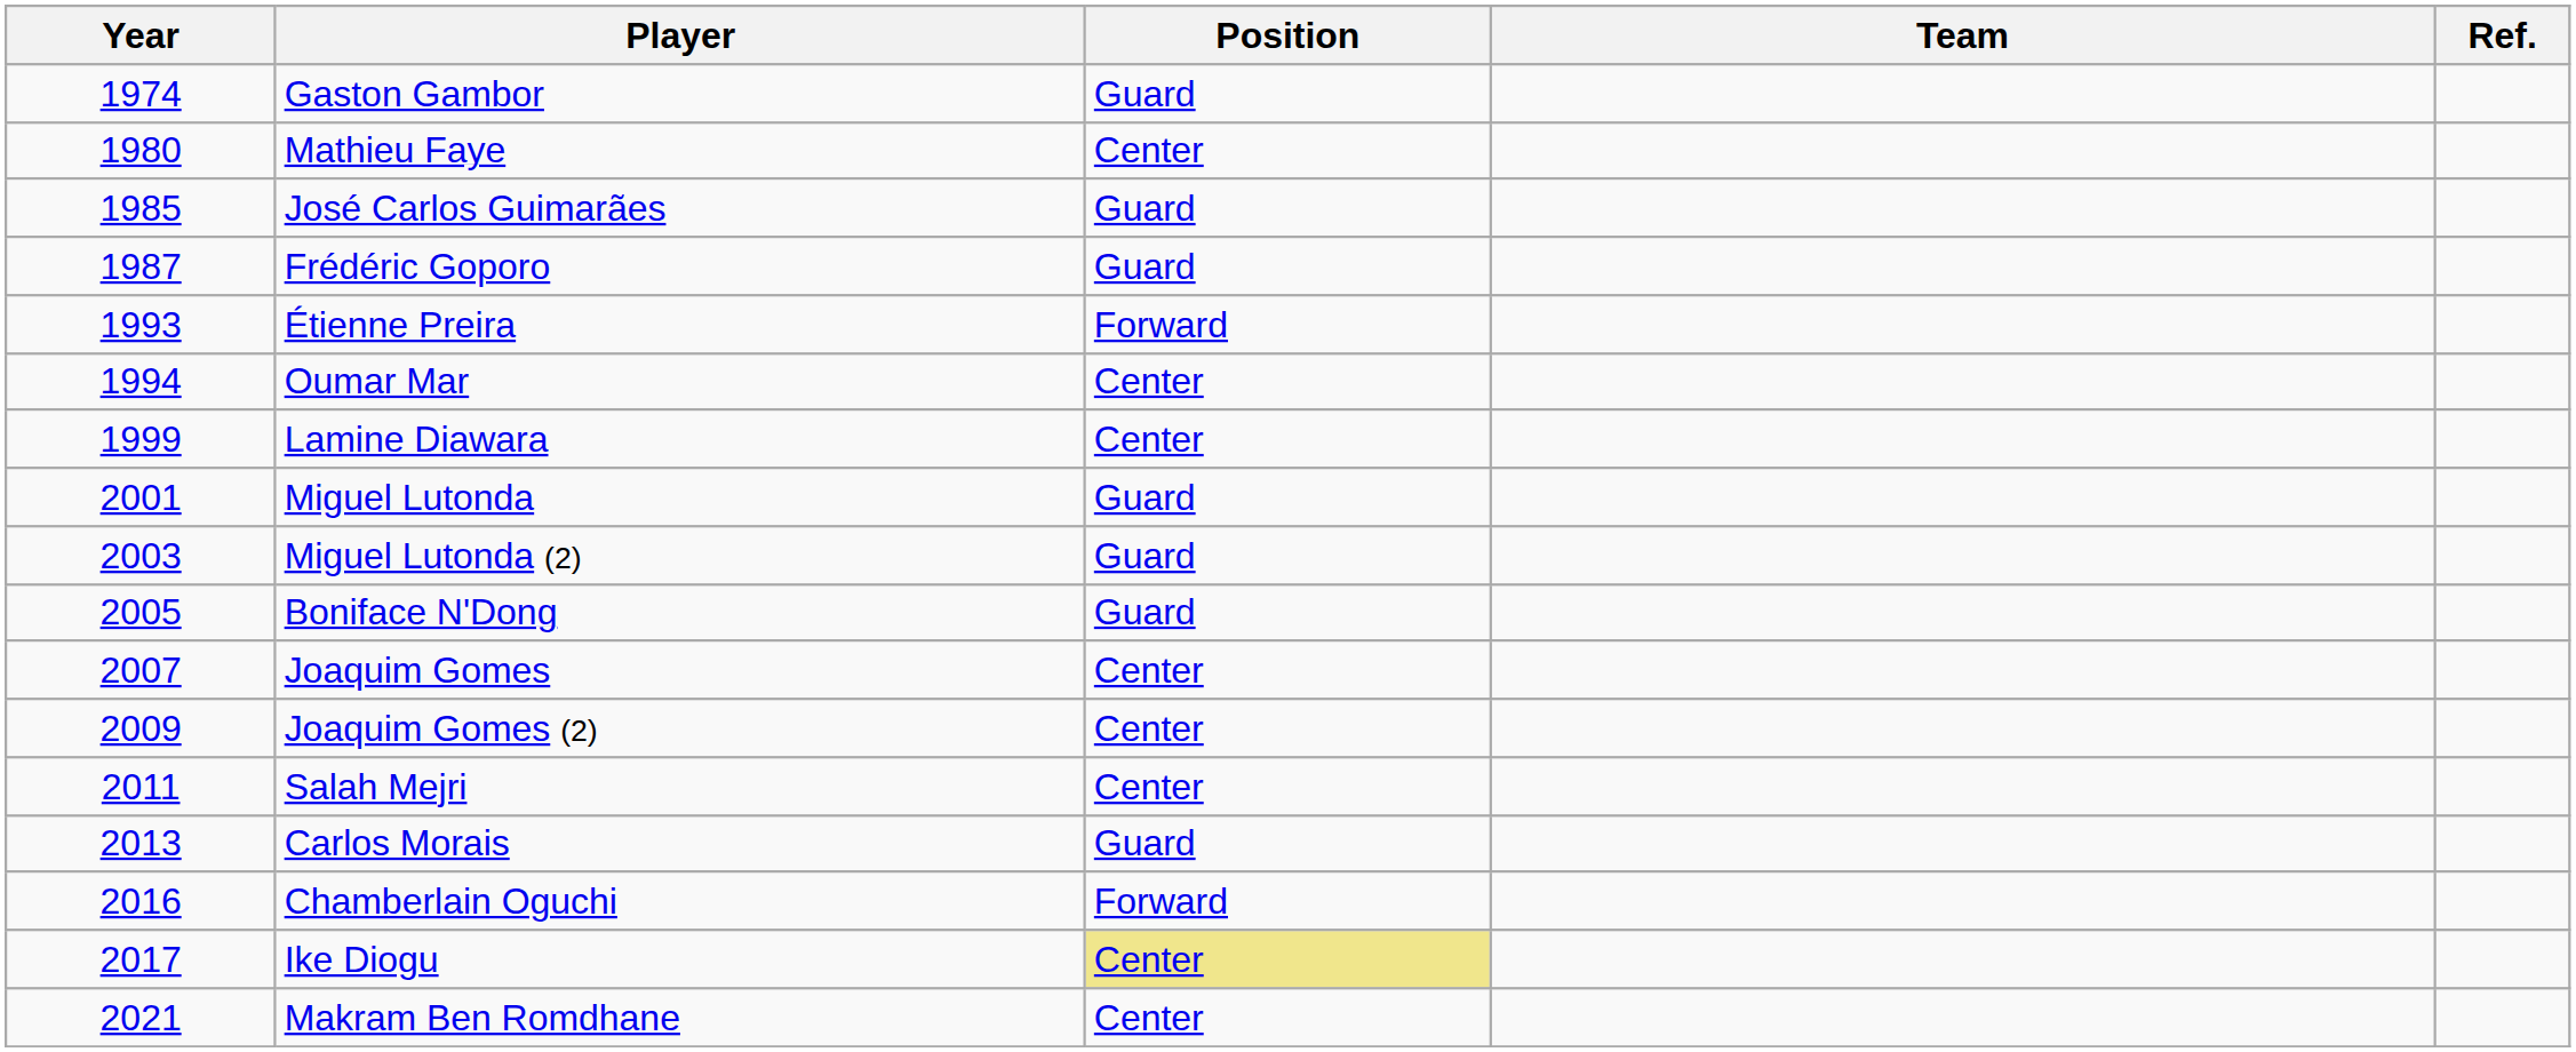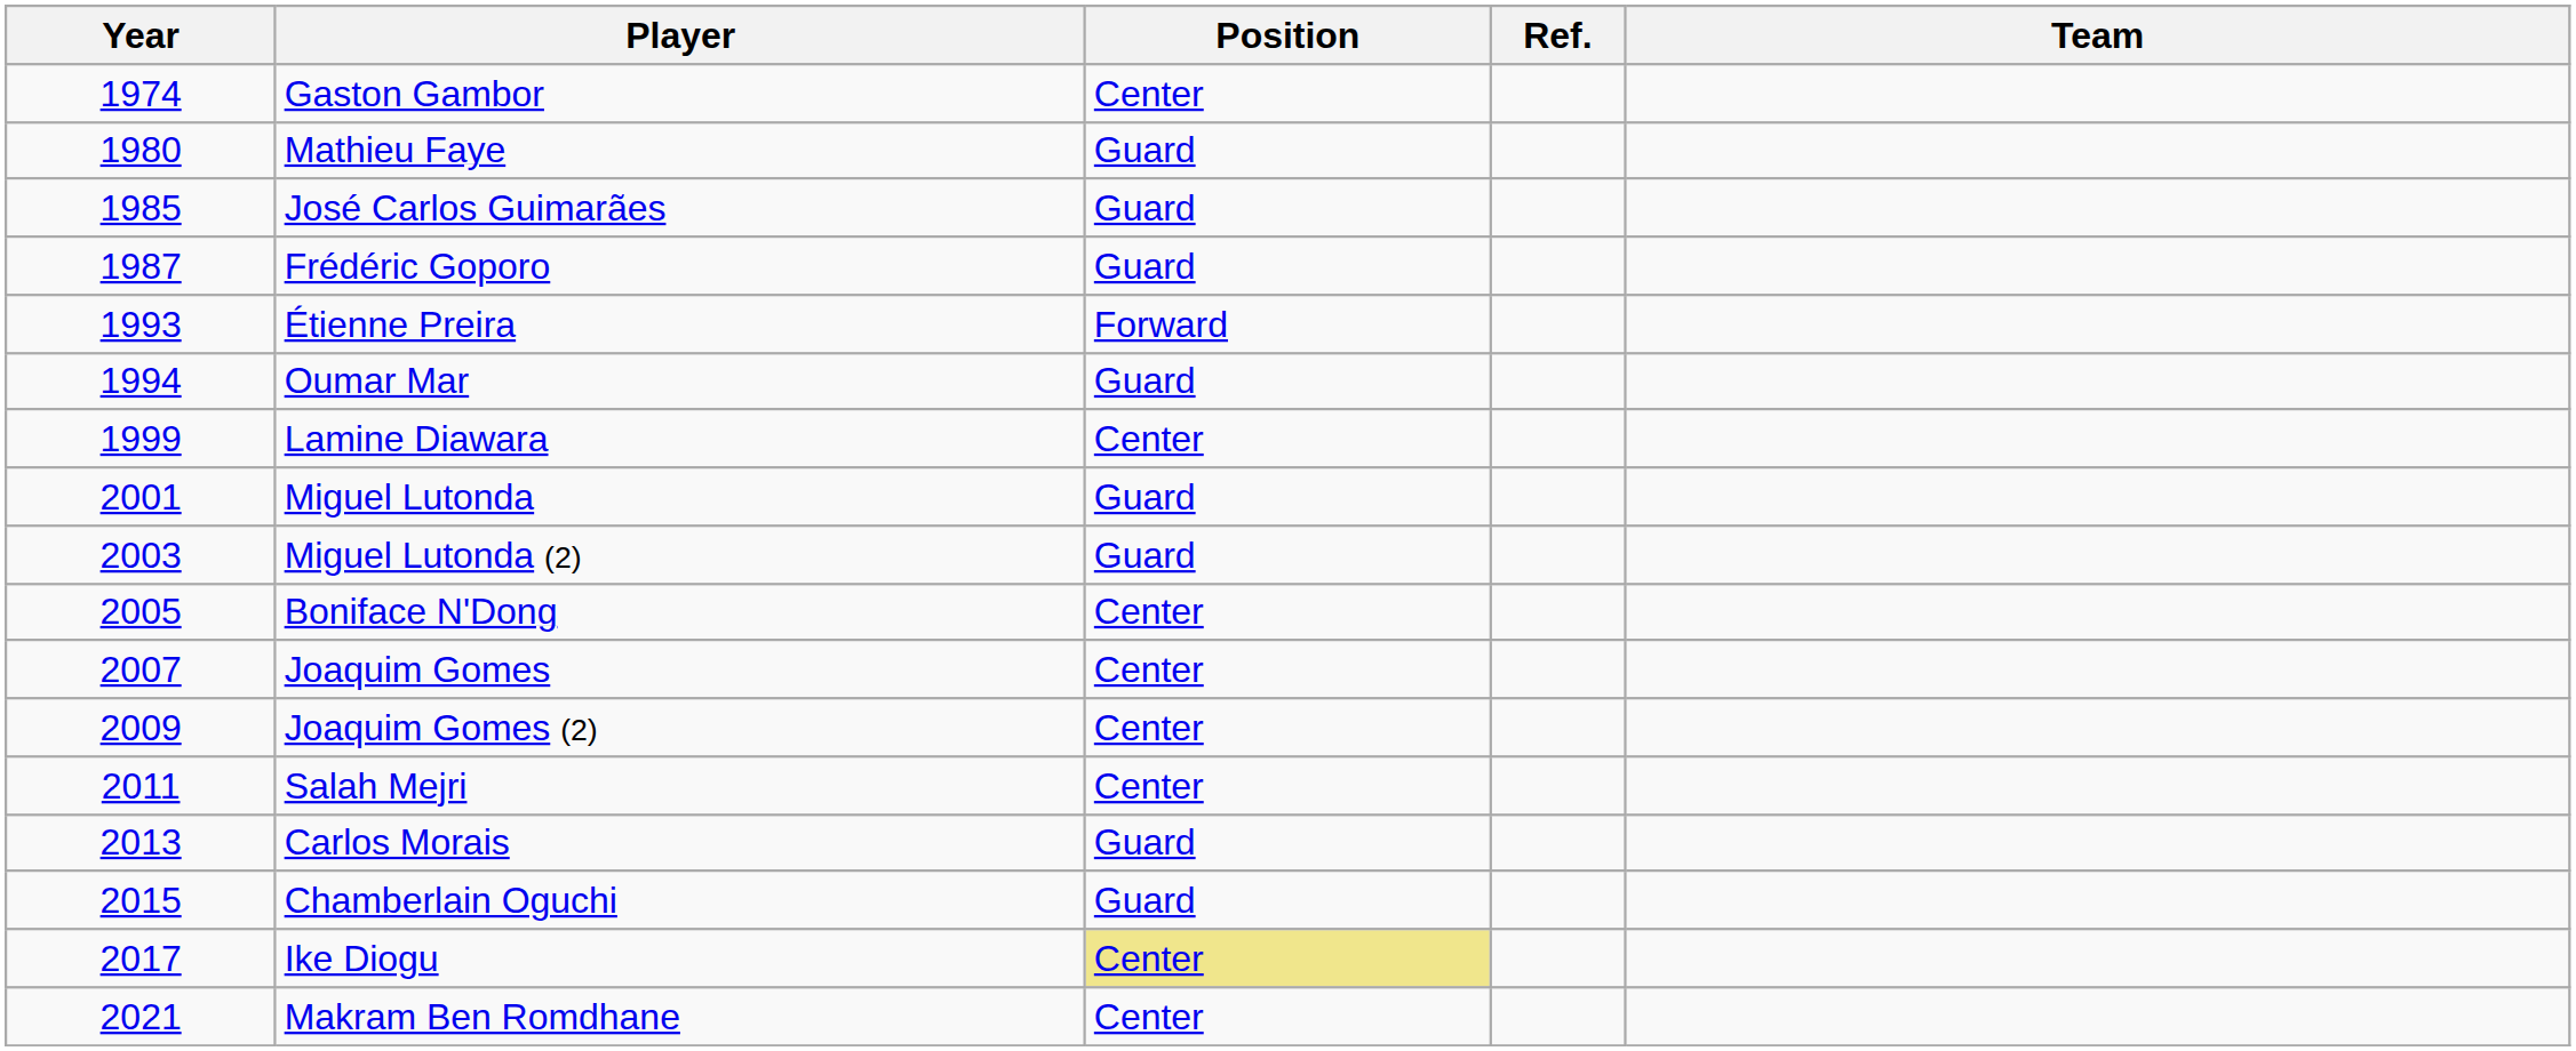columns swapped: Team <-> Ref.
Gaston Gambor | Position: Guard -> Center
Mathieu Faye | Position: Center -> Guard
Oumar Mar | Position: Center -> Guard
Boniface N'Dong | Position: Guard -> Center
Chamberlain Oguchi | Year: 2016 -> 2015
Chamberlain Oguchi | Position: Forward -> Guard
